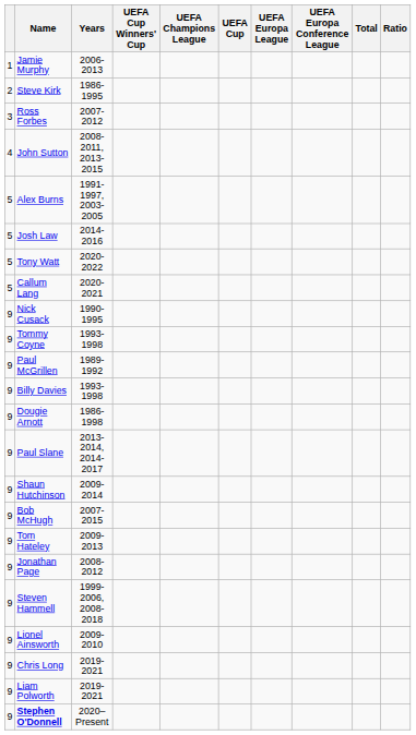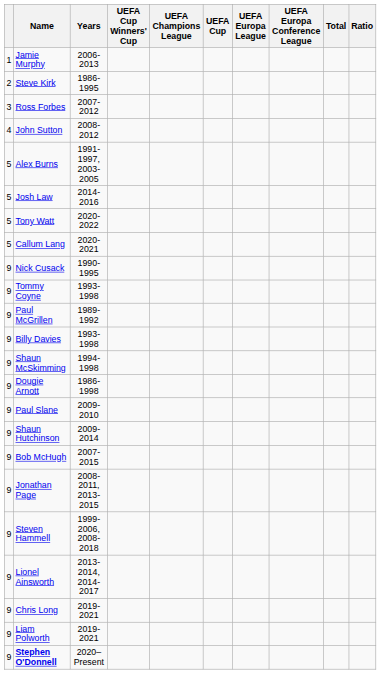John Sutton | Years: 2008-2011, 2013-2015 -> 2008-2012
+ row: 9 | Shaun McSkimming | 1994-1998
Paul Slane | Years: 2013-2014, 2014-2017 -> 2009-2010
- row: 9 | Tom Hateley | 2009-2013
Jonathan Page | Years: 2008-2012 -> 2008-2011, 2013-2015
Lionel Ainsworth | Years: 2009-2010 -> 2013-2014, 2014-2017
